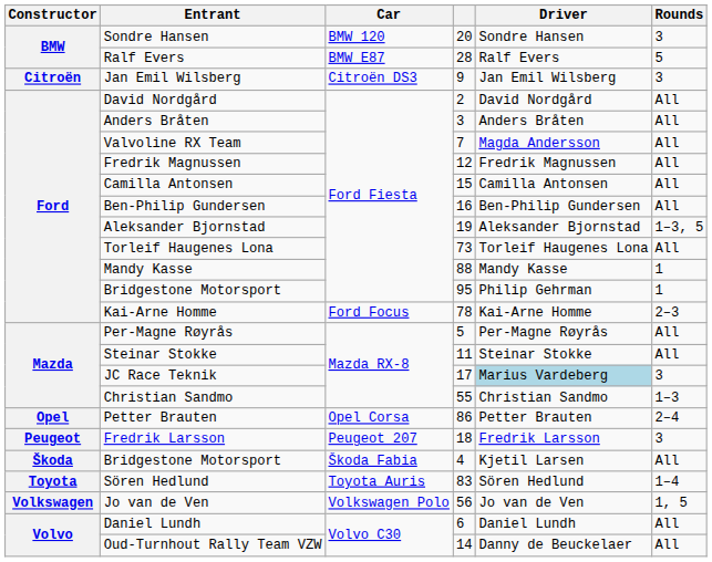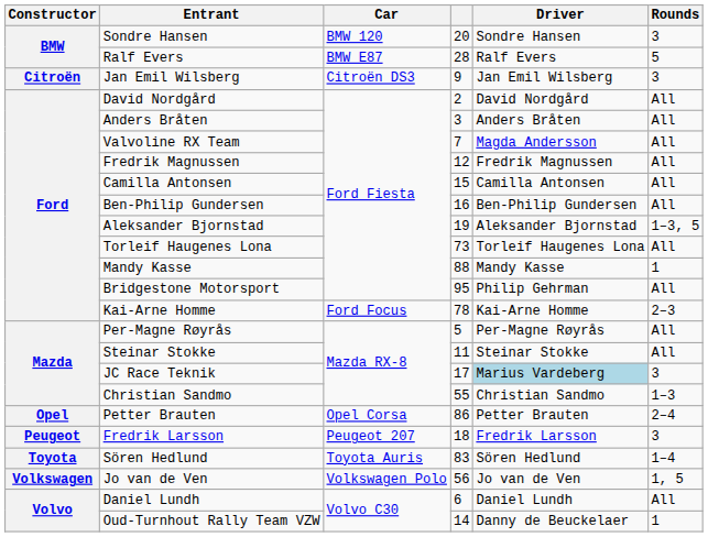Bridgestone Motorsport / 95 | Rounds: 1 -> All
- row: Škoda | Bridgestone Motorsport | Škoda Fabia | 4 | Kjetil Larsen | All
Oud-Turnhout Rally Team VZW | Rounds: All -> 1
